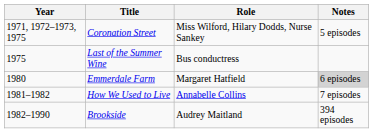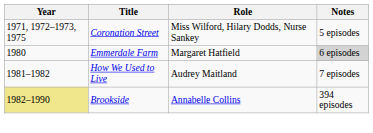- row: 1975 | Last of the Summer Wine | Bus conductress
How We Used to Live | Role: Annabelle Collins -> Audrey Maitland
Brookside | Year: no background -> khaki background
Brookside | Role: Audrey Maitland -> Annabelle Collins
